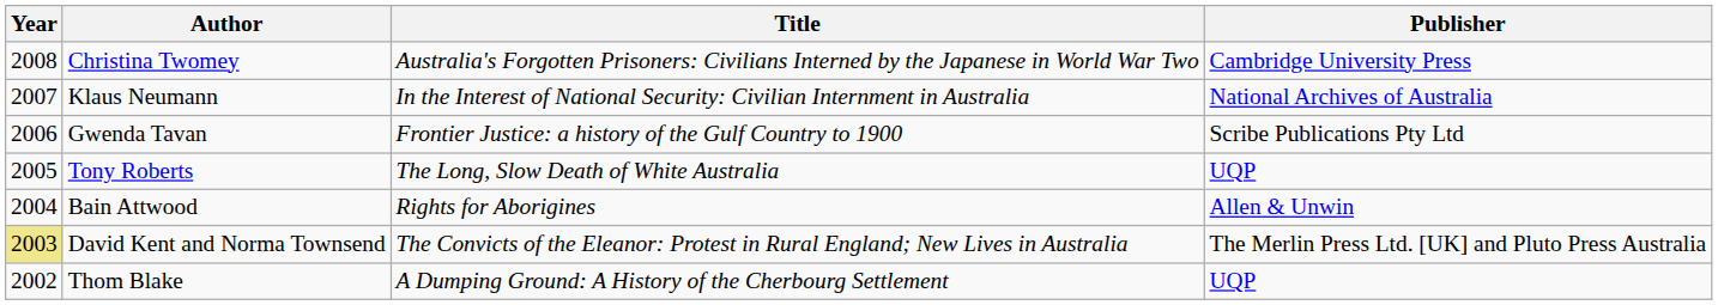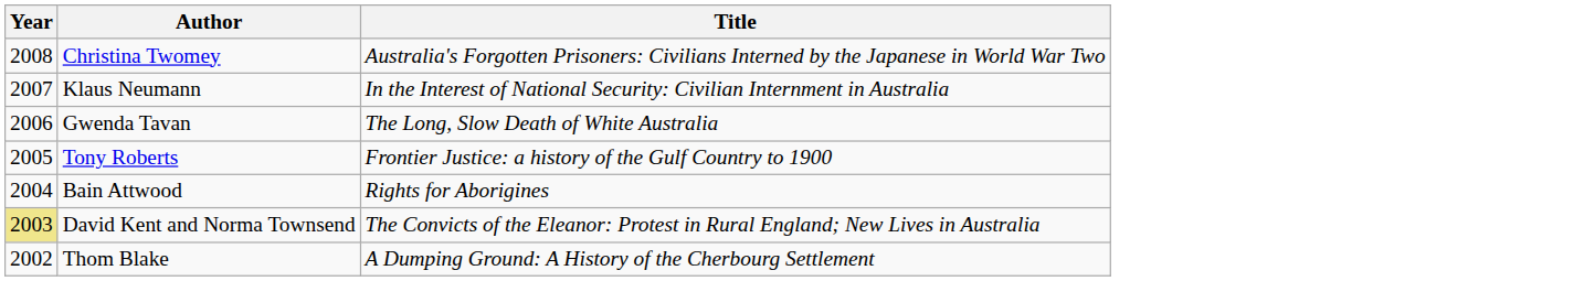- column: Publisher | Cambridge University Press | National Archives of Australia | Scribe Publications Pty Ltd | UQP | Allen & Unwin | The Merlin Press Ltd. [UK] and Pluto Press Australia | UQP
Gwenda Tavan | Title: Frontier Justice: a history of the Gulf Country to 1900 -> The Long, Slow Death of White Australia
Tony Roberts | Title: The Long, Slow Death of White Australia -> Frontier Justice: a history of the Gulf Country to 1900
